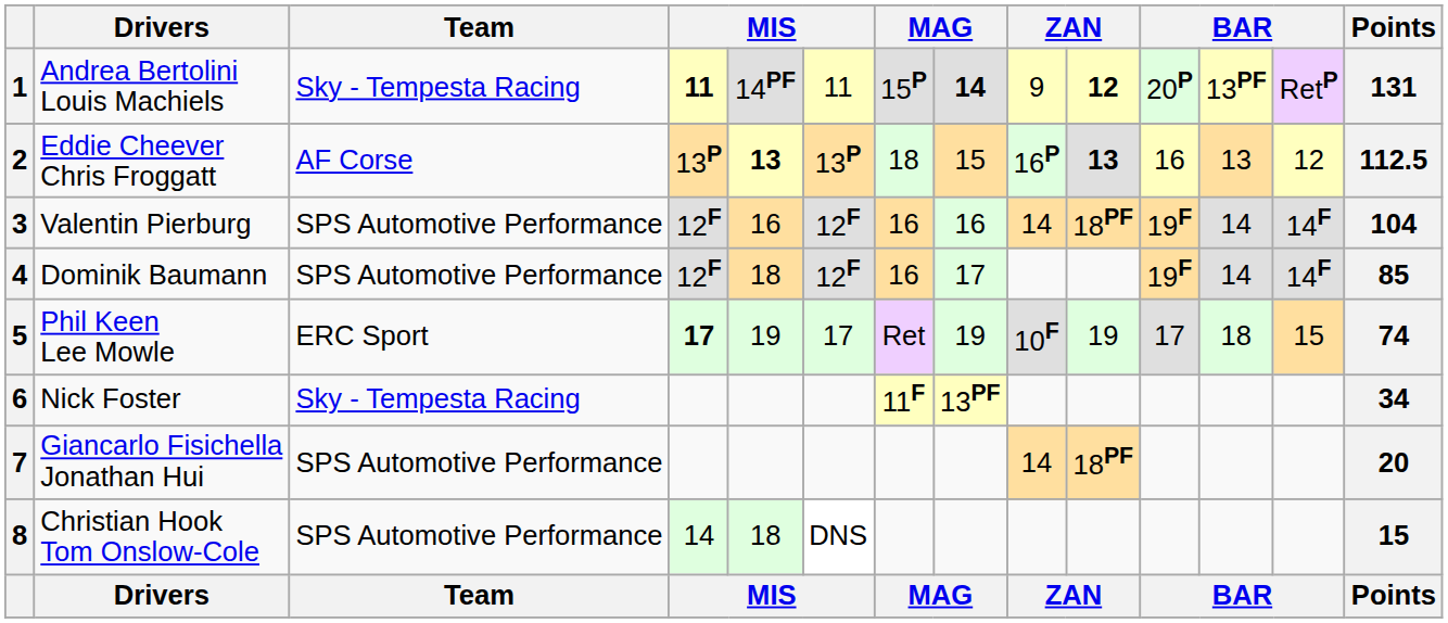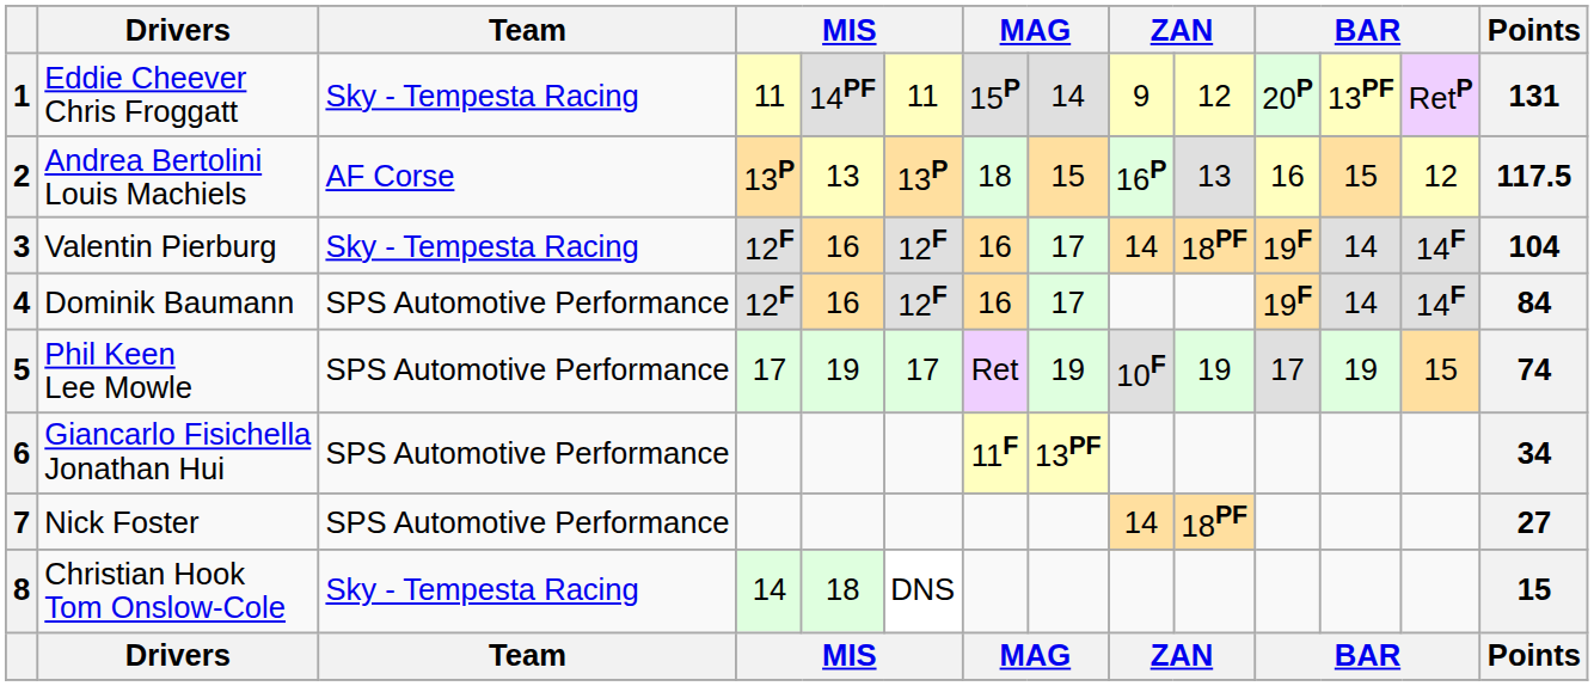1 | Drivers: Andrea Bertolini Louis Machiels -> Eddie Cheever Chris Froggatt
1 | column 4: bold -> normal
1 | column 8: bold -> normal
1 | column 10: bold -> normal
2 | Drivers: Eddie Cheever Chris Froggatt -> Andrea Bertolini Louis Machiels
2 | column 5: bold -> normal
2 | column 10: bold -> normal
2 | column 12: 13 -> 15
2 | Points: 112.5 -> 117.5
3 | Team: SPS Automotive Performance -> Sky - Tempesta Racing
3 | column 8: 16 -> 17
4 | column 5: 18 -> 16
4 | Points: 85 -> 84
5 | Team: ERC Sport -> SPS Automotive Performance
5 | column 4: bold -> normal
5 | column 12: 18 -> 19
6 | Drivers: Nick Foster -> Giancarlo Fisichella Jonathan Hui
6 | Team: Sky - Tempesta Racing -> SPS Automotive Performance
7 | Drivers: Giancarlo Fisichella Jonathan Hui -> Nick Foster
7 | Points: 20 -> 27
8 | Team: SPS Automotive Performance -> Sky - Tempesta Racing
